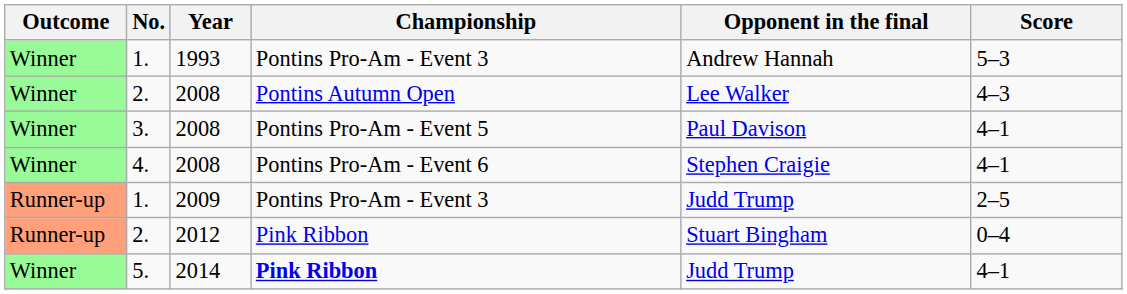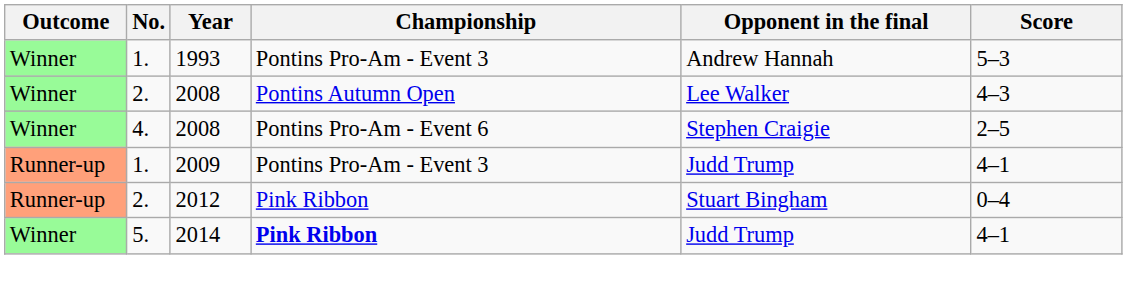- row: Winner | 3. | 2008 | Pontins Pro-Am - Event 5 | Paul Davison | 4–1
4. | Score: 4–1 -> 2–5
1. / 2009 | Score: 2–5 -> 4–1
